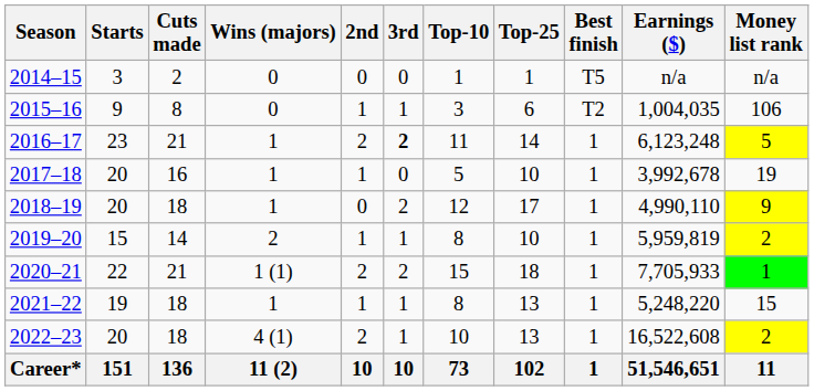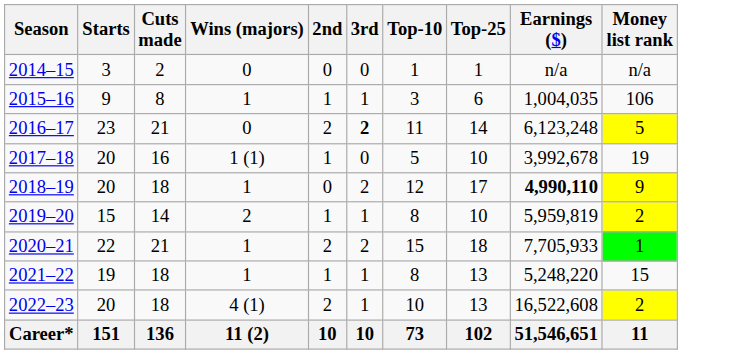- column: Best finish | T5 | T2 | 1 | 1 | 1 | 1 | 1 | 1 | 1 | 1
2015–16 | Wins (majors): 0 -> 1
2016–17 | Wins (majors): 1 -> 0
2017–18 | Wins (majors): 1 -> 1 (1)
2018–19 | Earnings ($): normal -> bold
2020–21 | Wins (majors): 1 (1) -> 1
